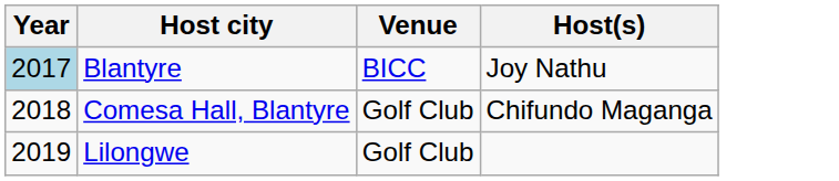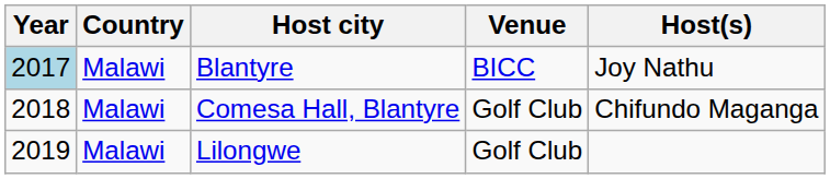+ column: Country | Malawi | Malawi | Malawi
